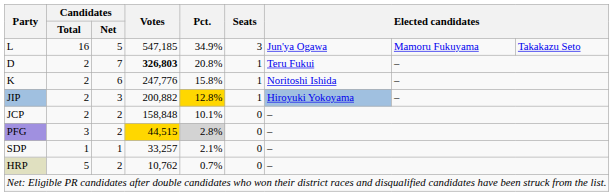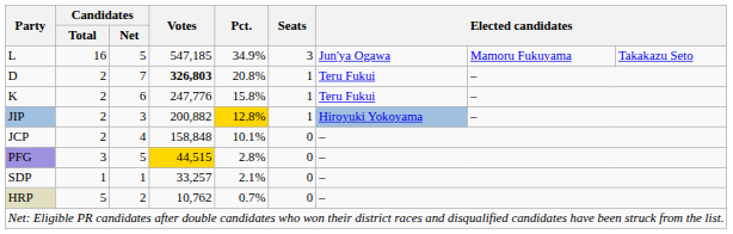K | column 7: Noritoshi Ishida -> Teru Fukui
JCP | Candidates / Net: 2 -> 4
PFG | Candidates / Net: 2 -> 5
PFG | Pct.: lightgrey background -> no background
